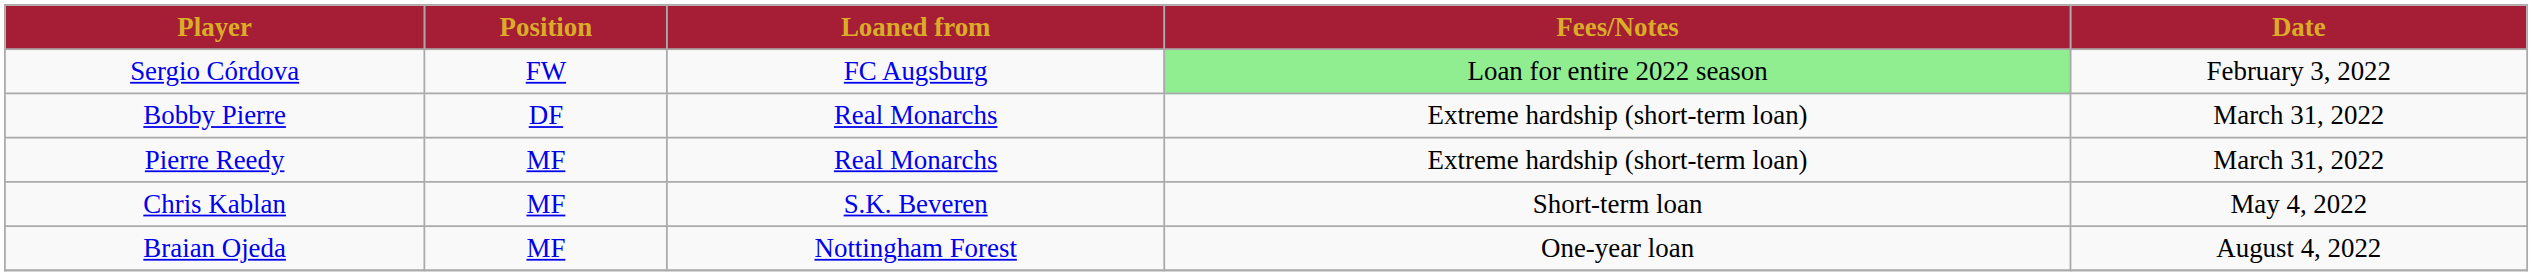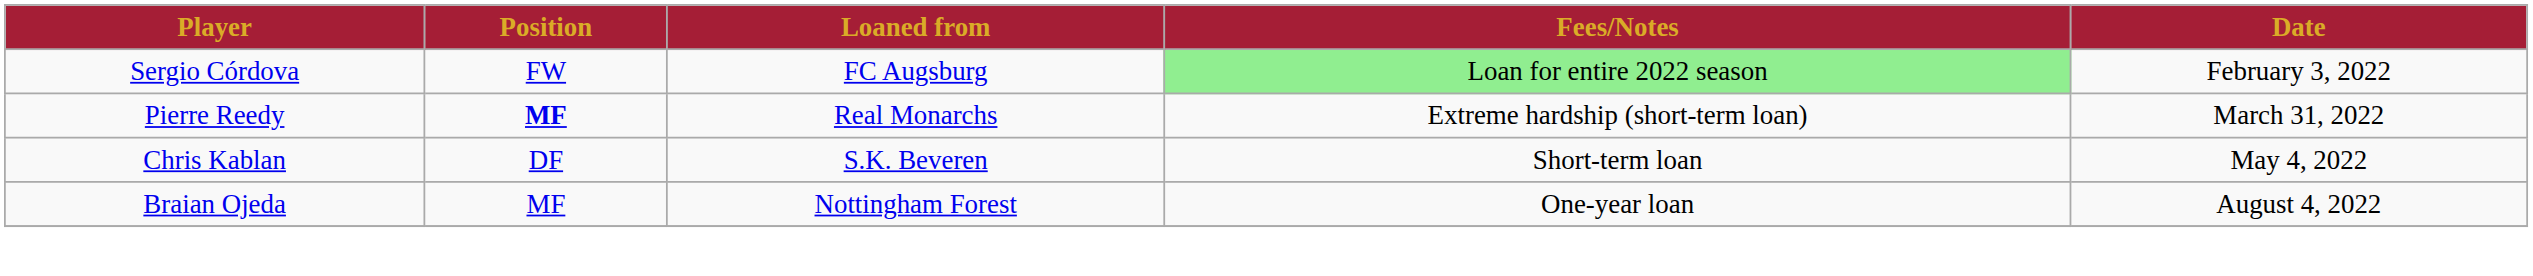- row: Bobby Pierre | DF | Real Monarchs | Extreme hardship (short-term loan) | March 31, 2022
Pierre Reedy | Position: normal -> bold
Chris Kablan | Position: MF -> DF
